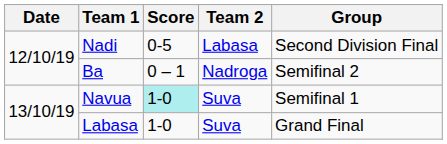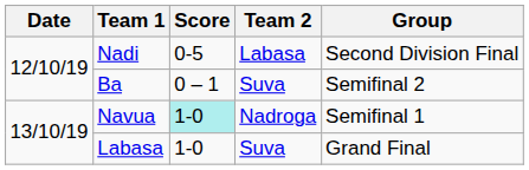Ba | Team 2: Nadroga -> Suva
Navua | Team 2: Suva -> Nadroga
